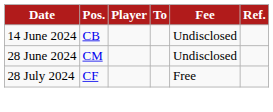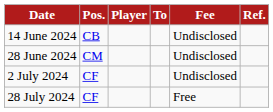+ row: 2 July 2024 | CF | Undisclosed
